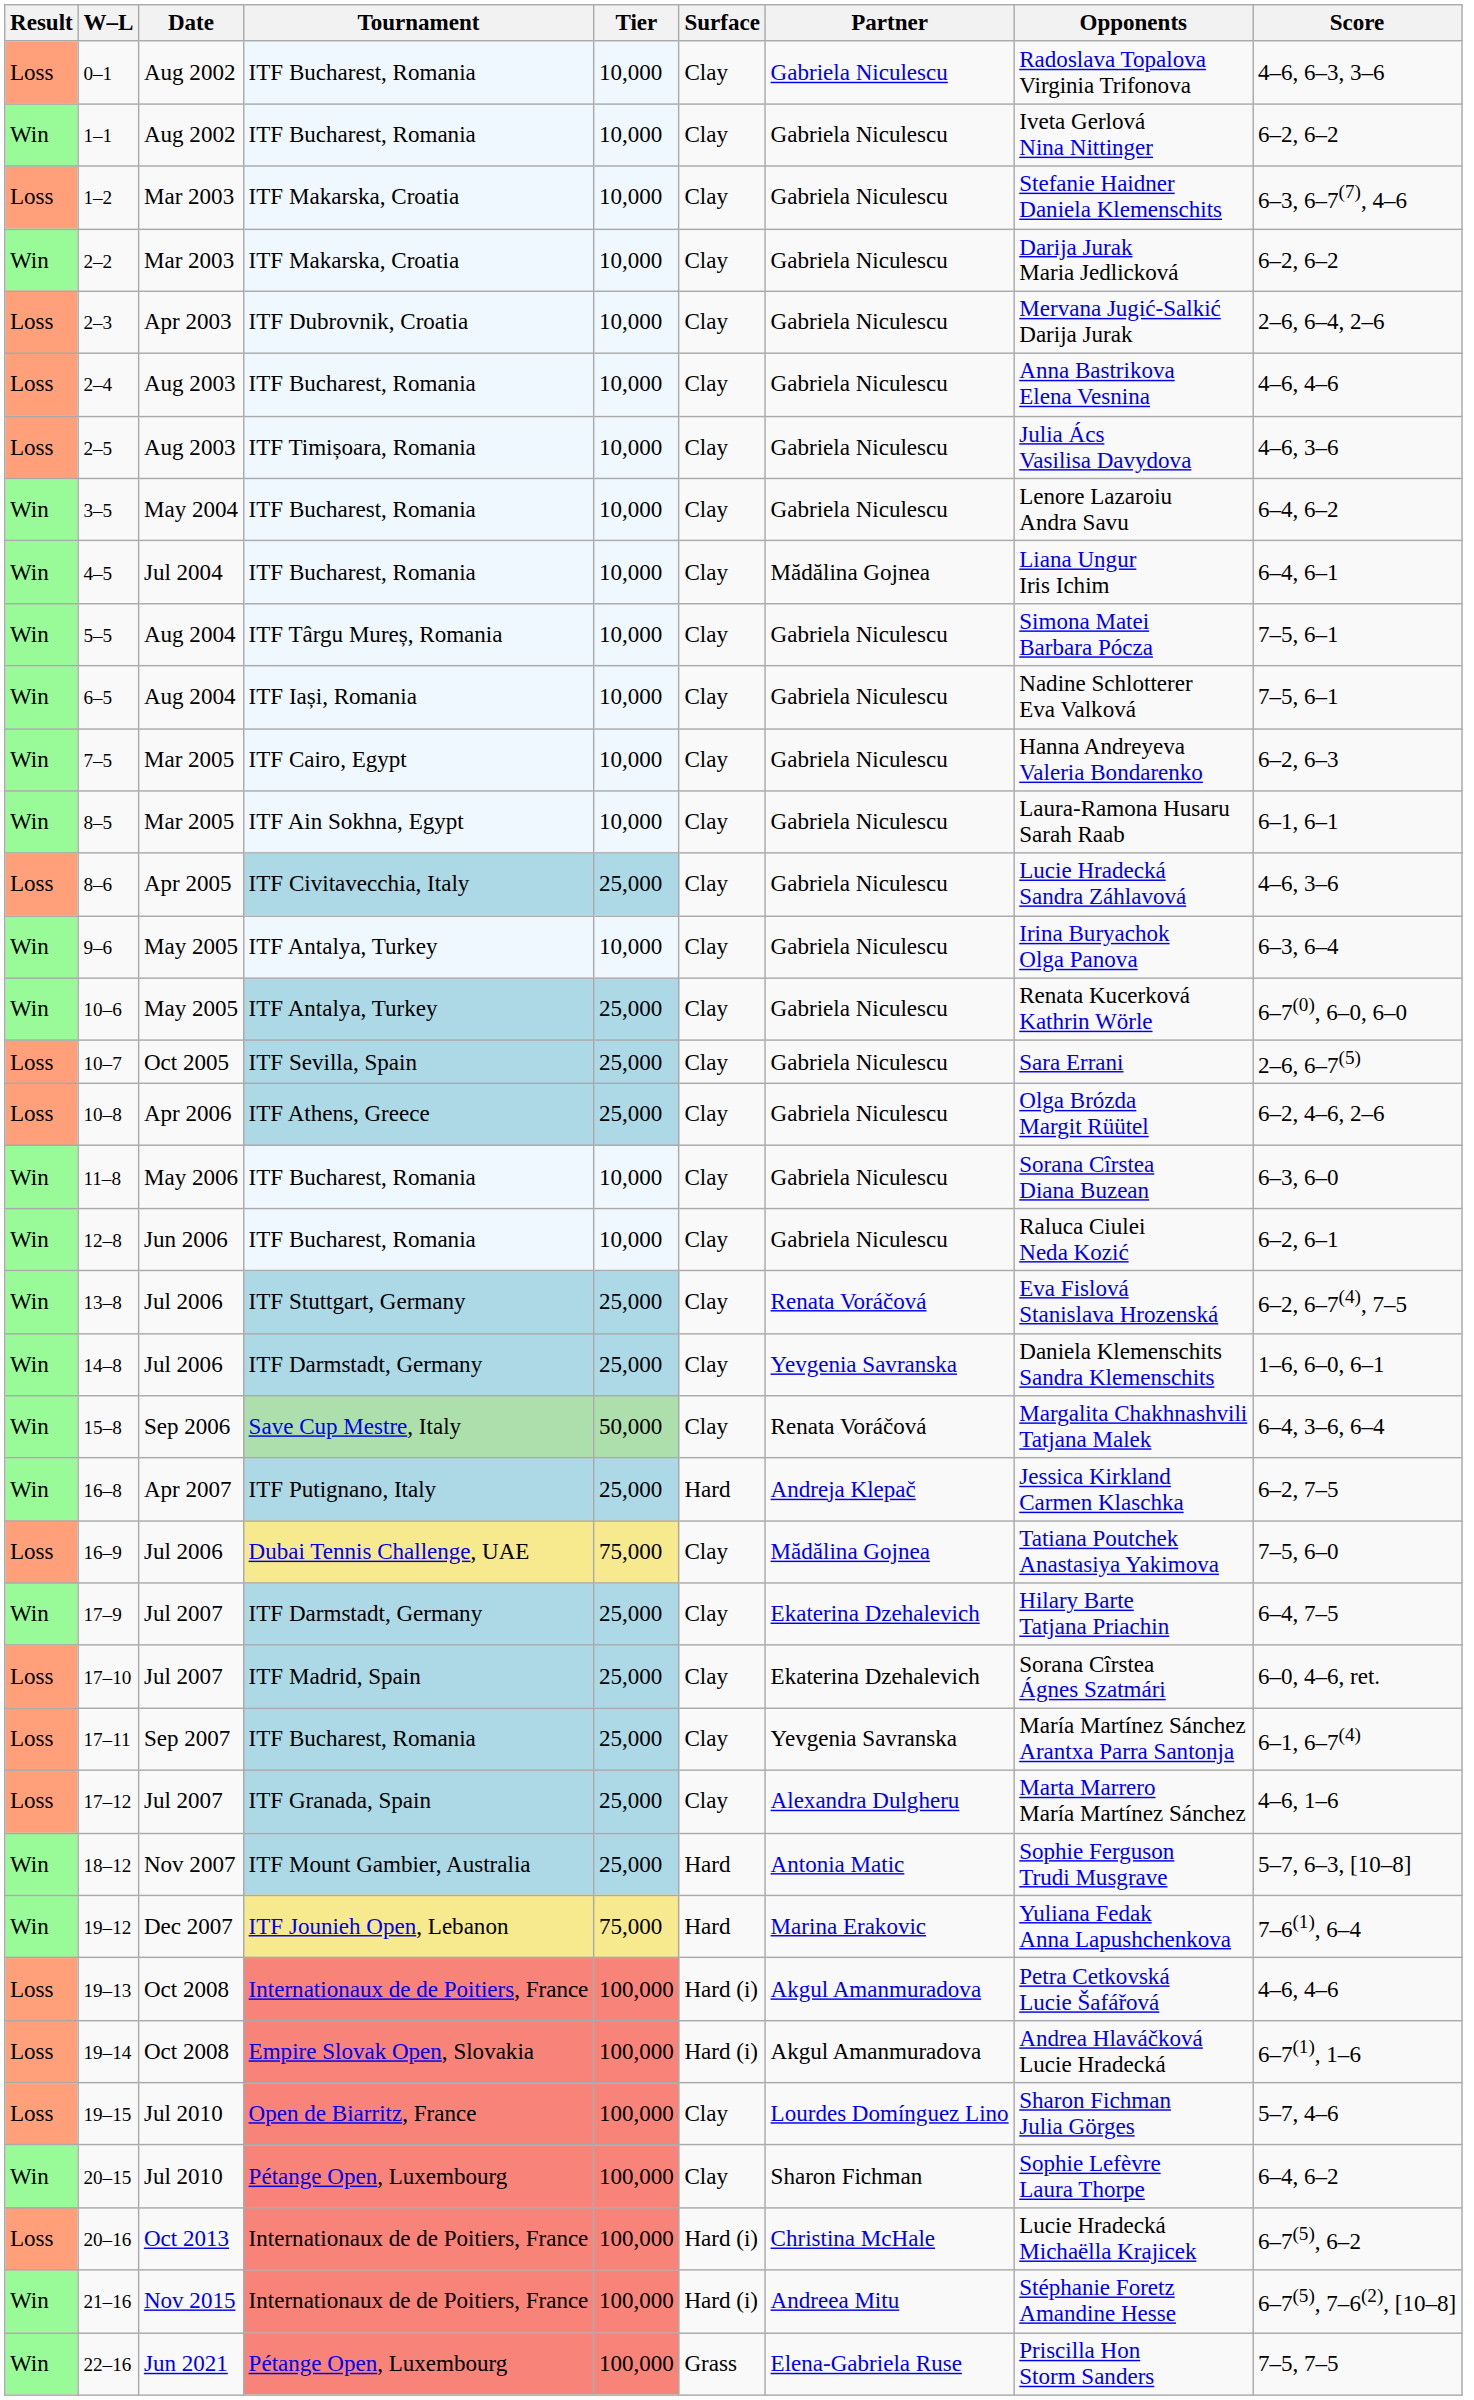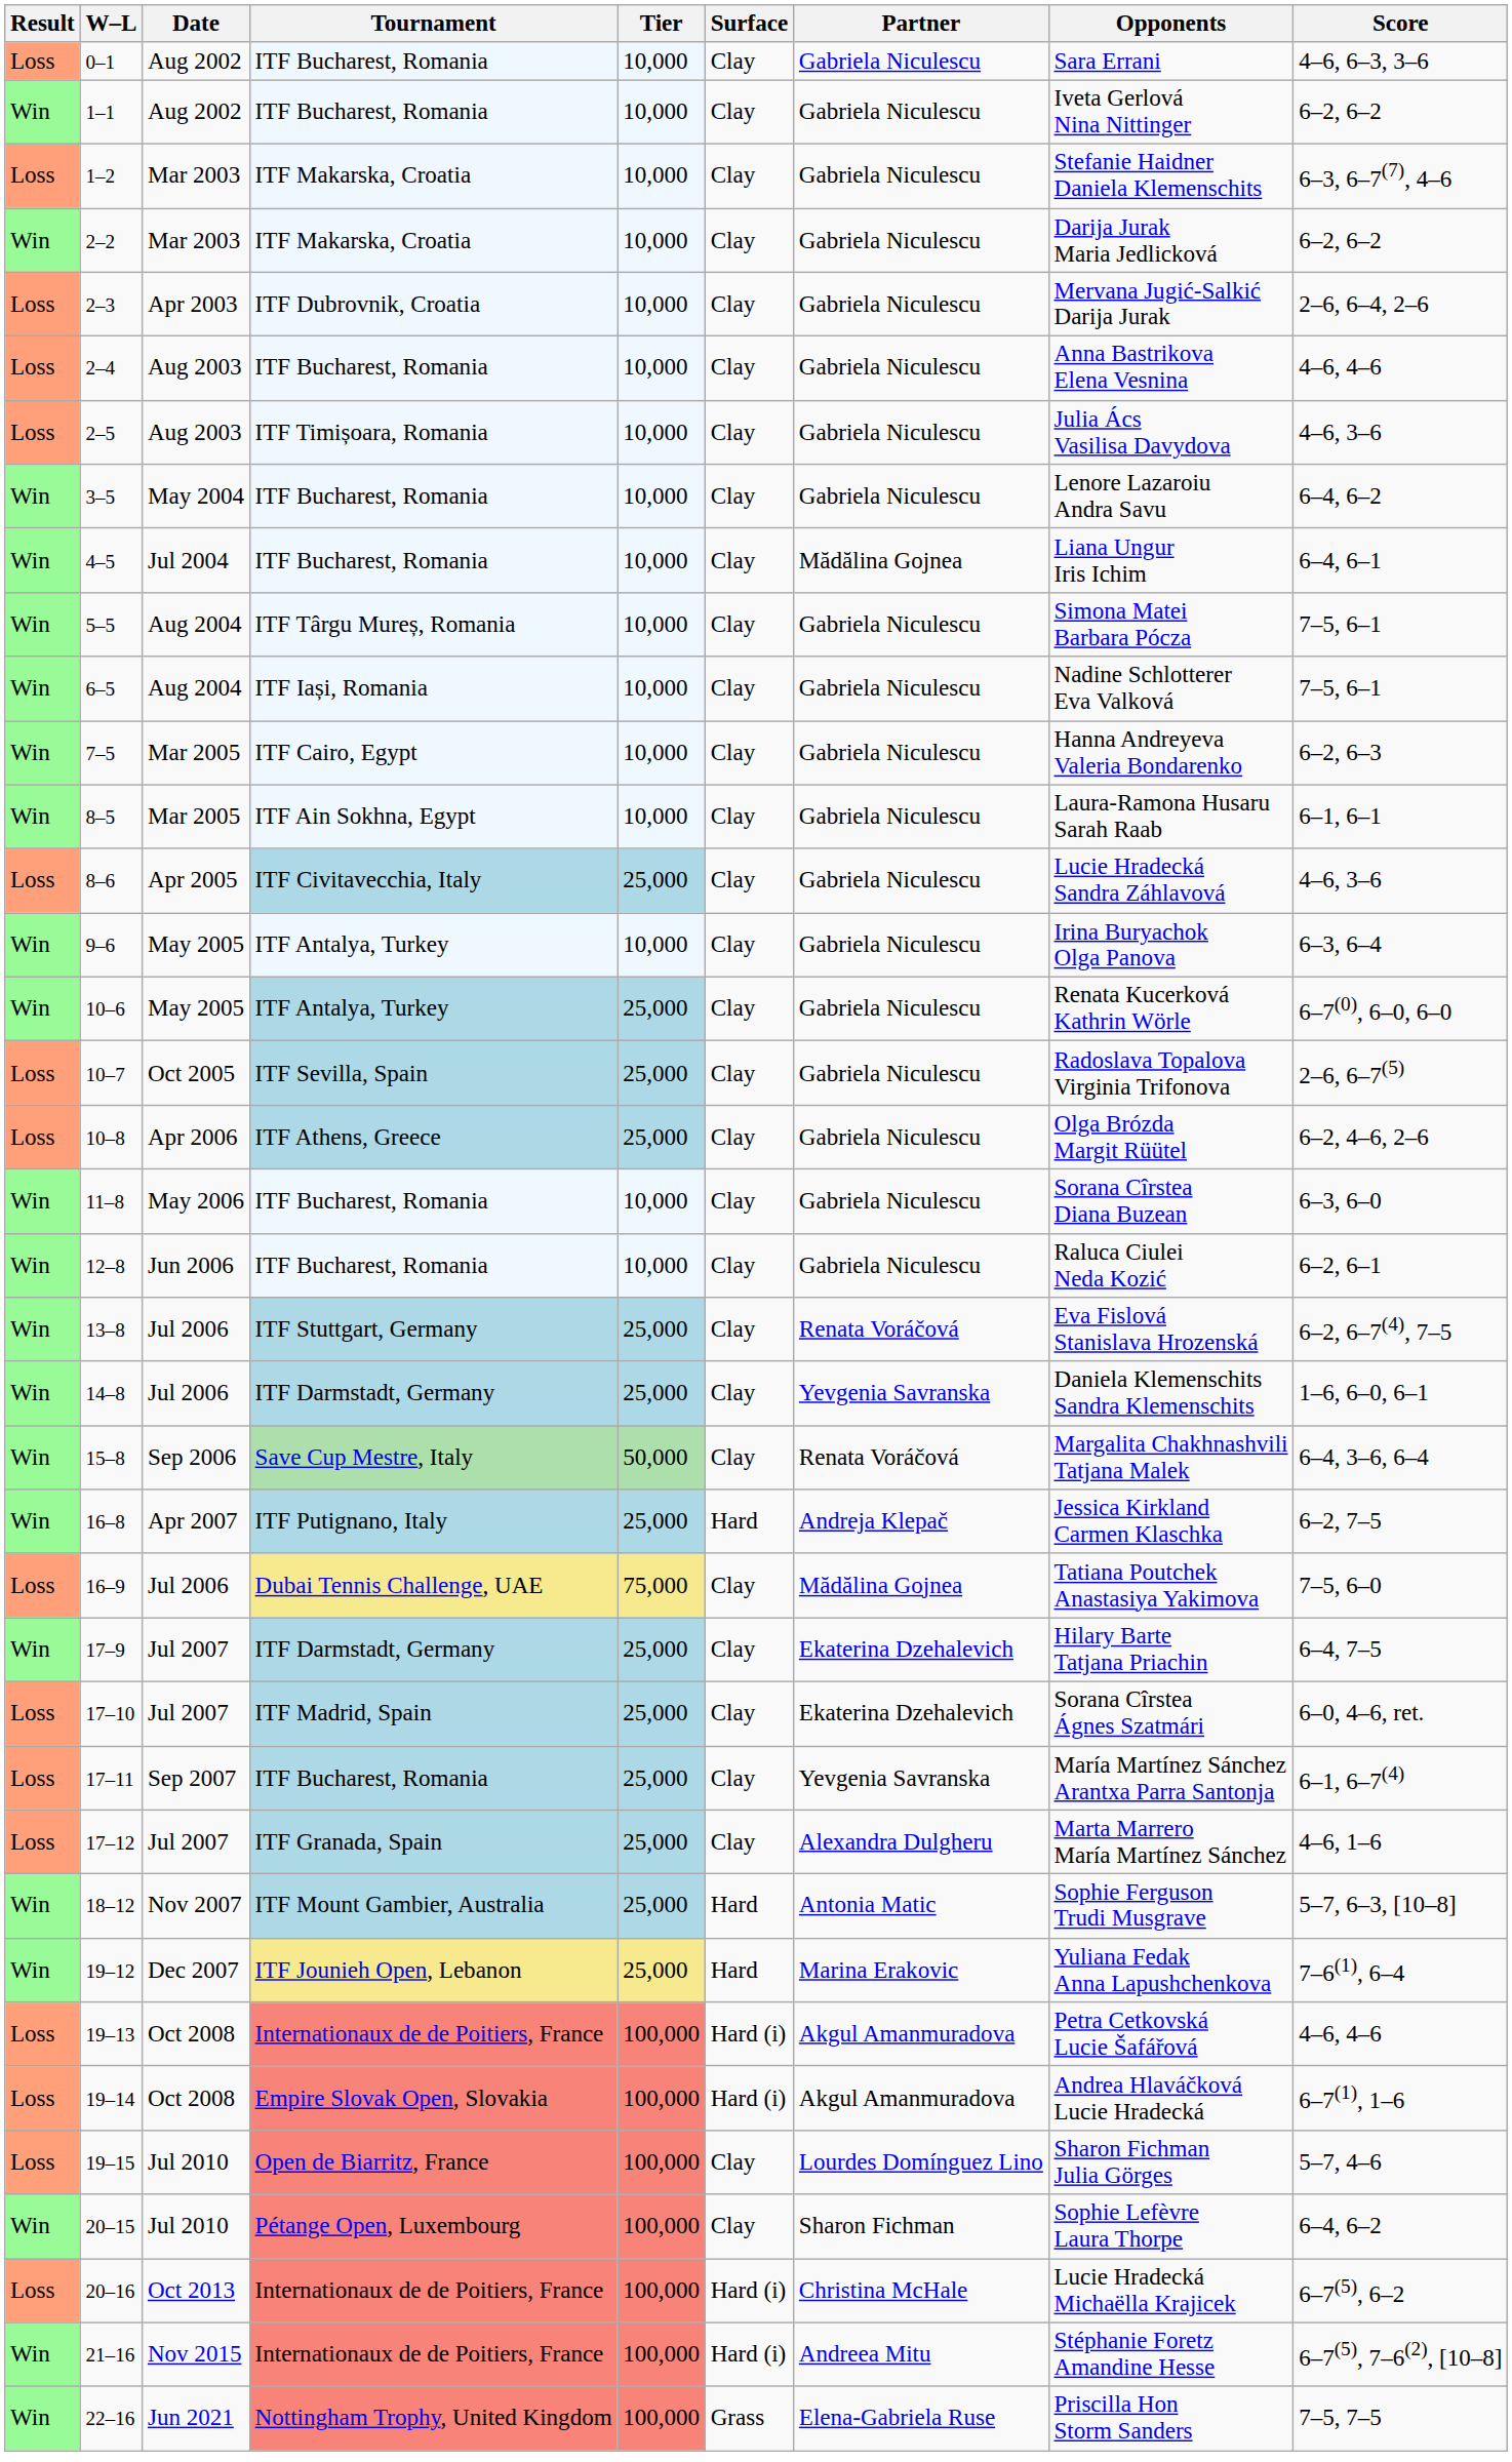0–1 | Opponents: Radoslava Topalova Virginia Trifonova -> Sara Errani
10–7 | Opponents: Sara Errani -> Radoslava Topalova Virginia Trifonova
19–12 | Tier: 75,000 -> 25,000
22–16 | Tournament: Pétange Open, Luxembourg -> Nottingham Trophy, United Kingdom
